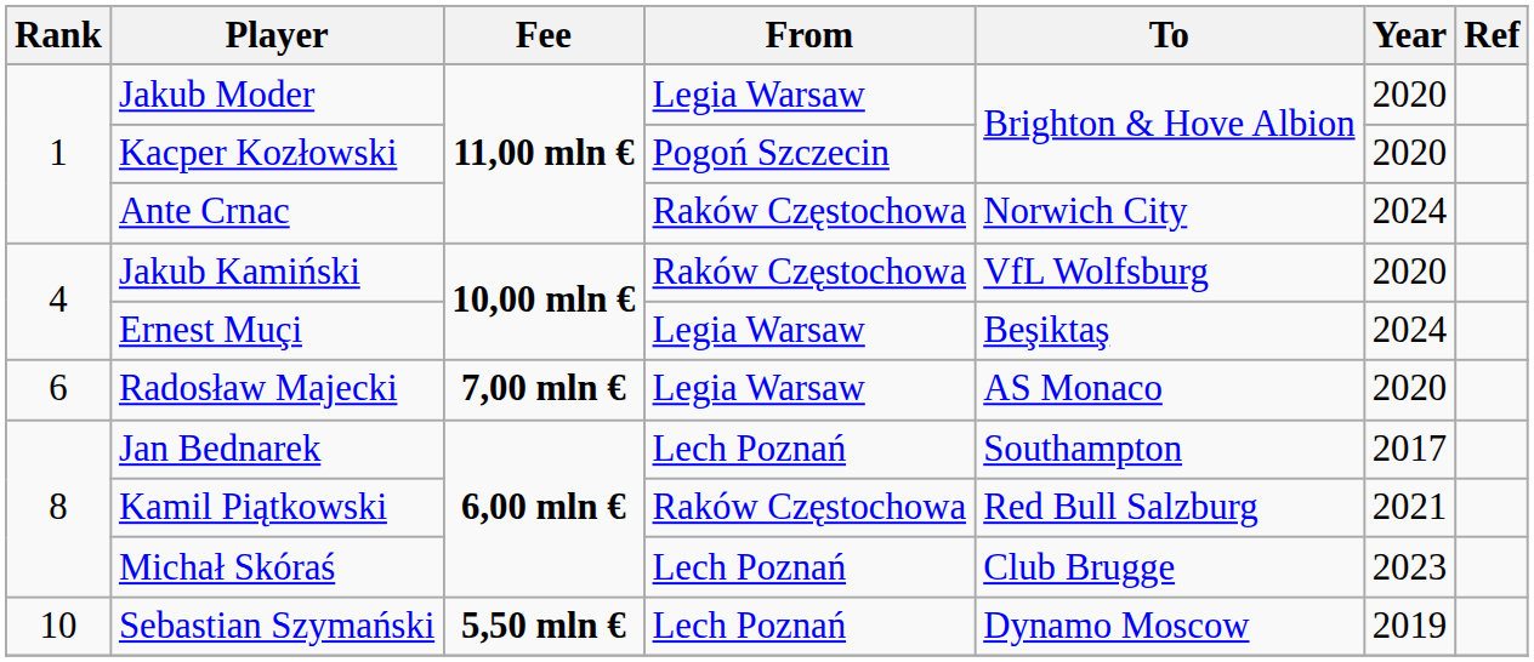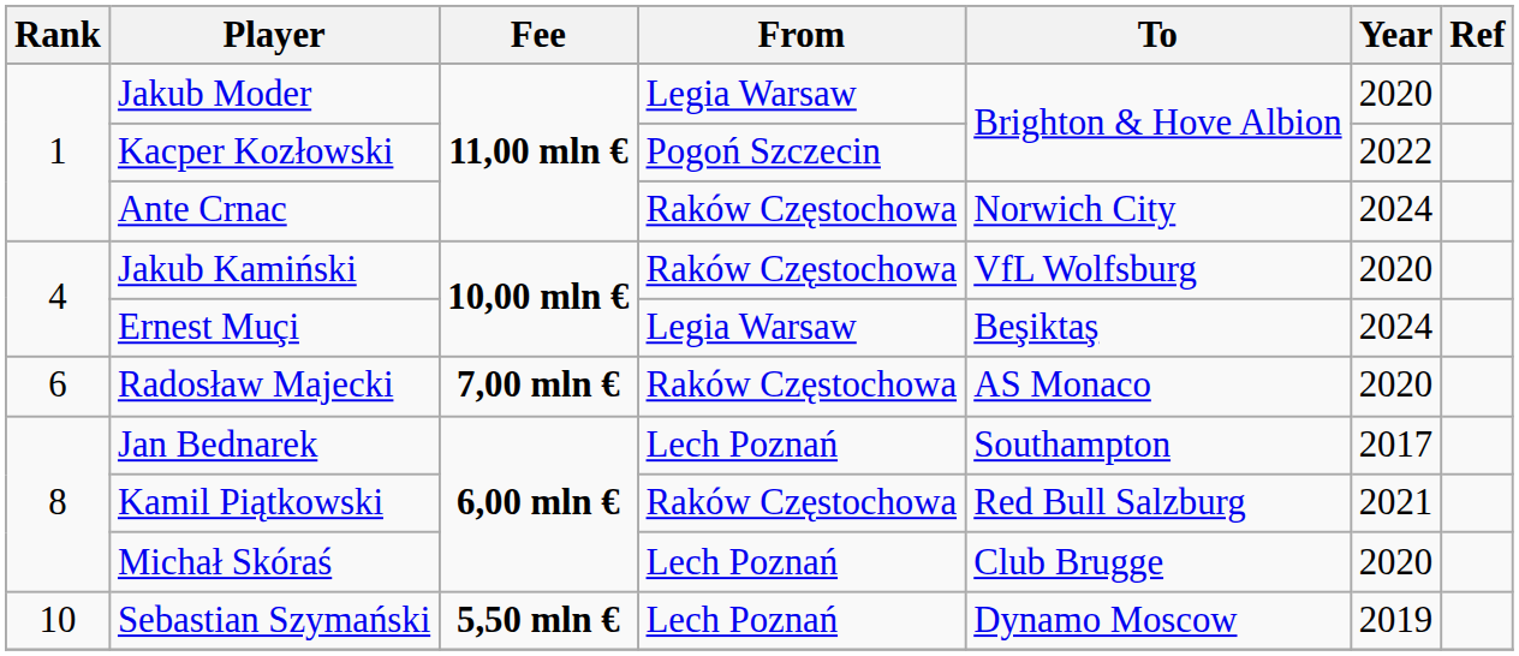Kacper Kozłowski | Year: 2020 -> 2022
Radosław Majecki | From: Legia Warsaw -> Raków Częstochowa
Michał Skóraś | Year: 2023 -> 2020
